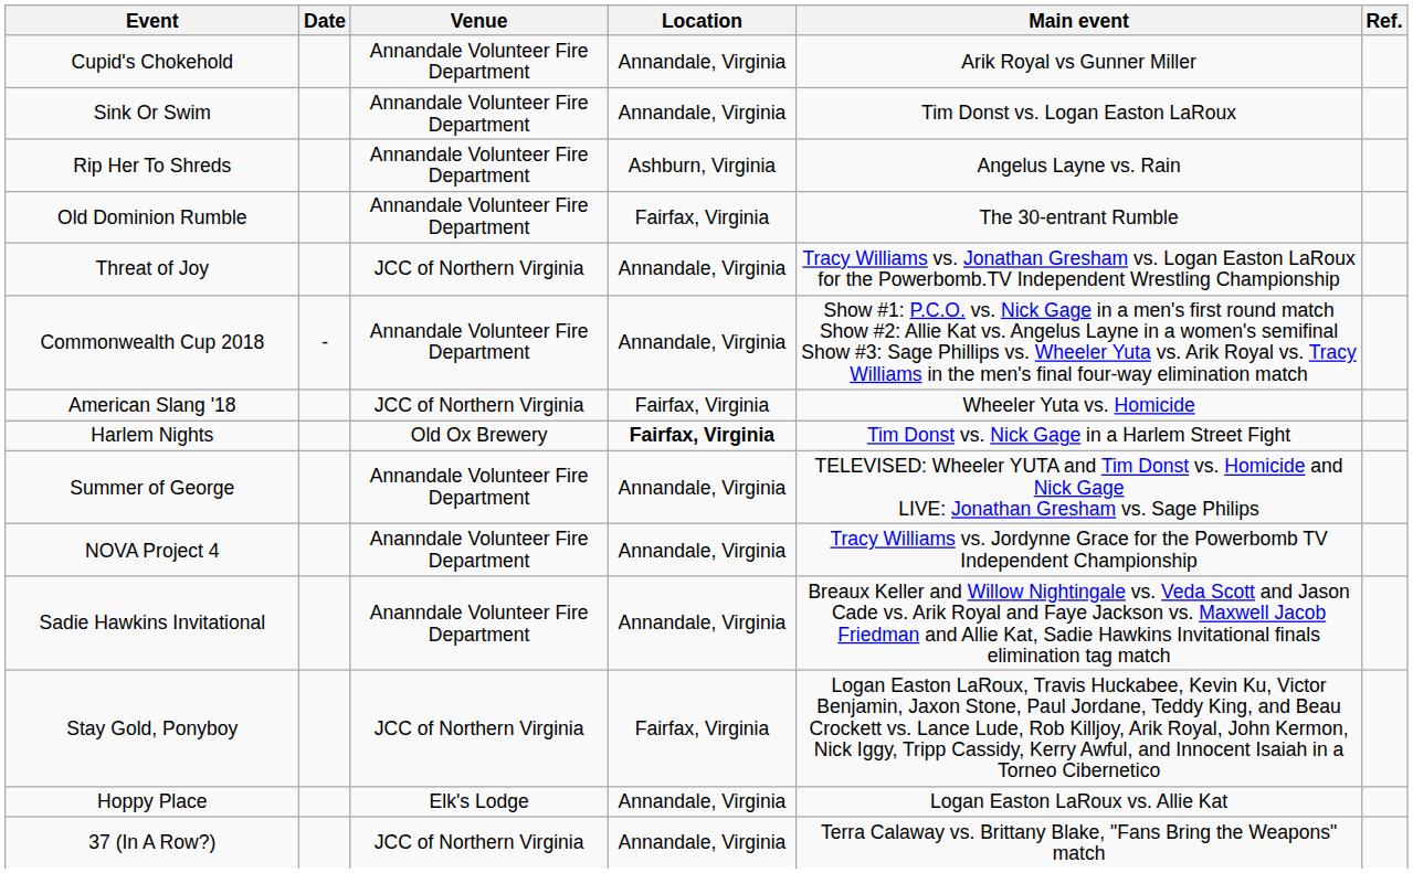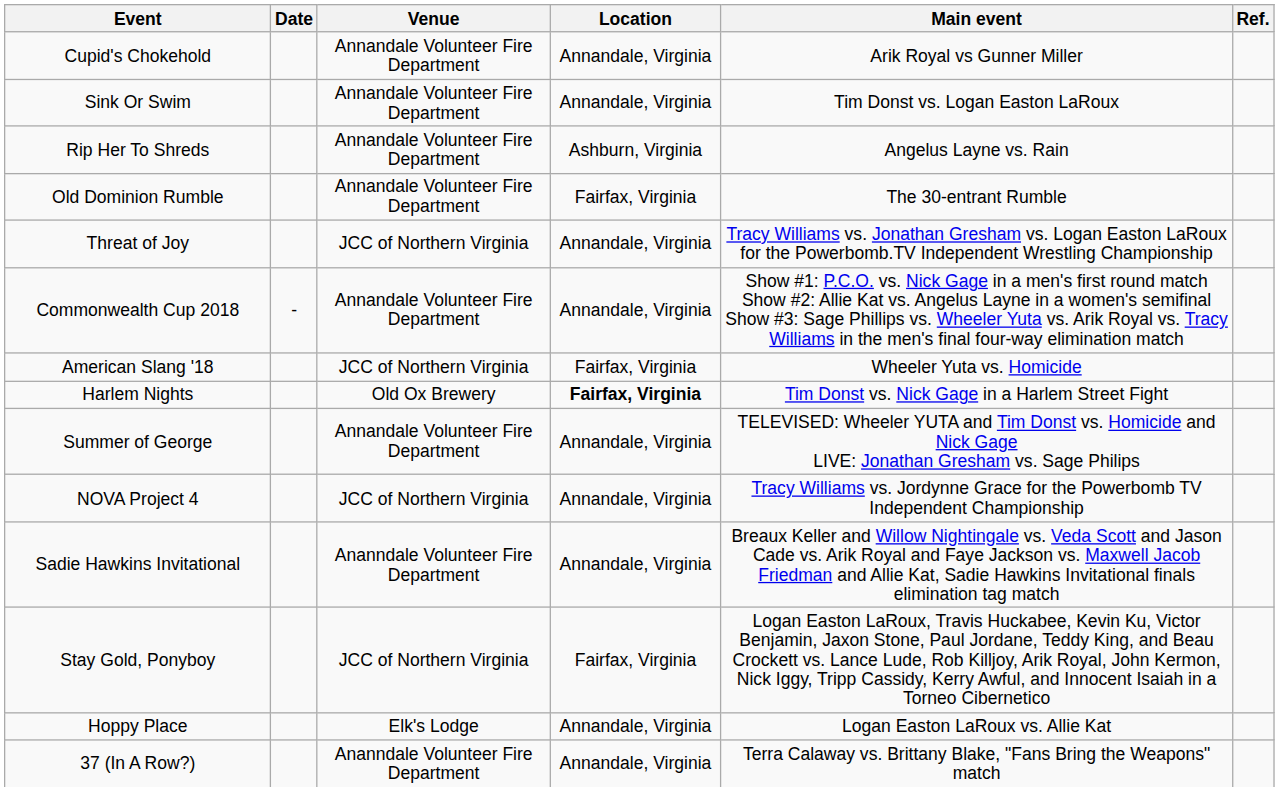NOVA Project 4 | Venue: Ananndale Volunteer Fire Department -> JCC of Northern Virginia
37 (In A Row?) | Venue: JCC of Northern Virginia -> Ananndale Volunteer Fire Department
